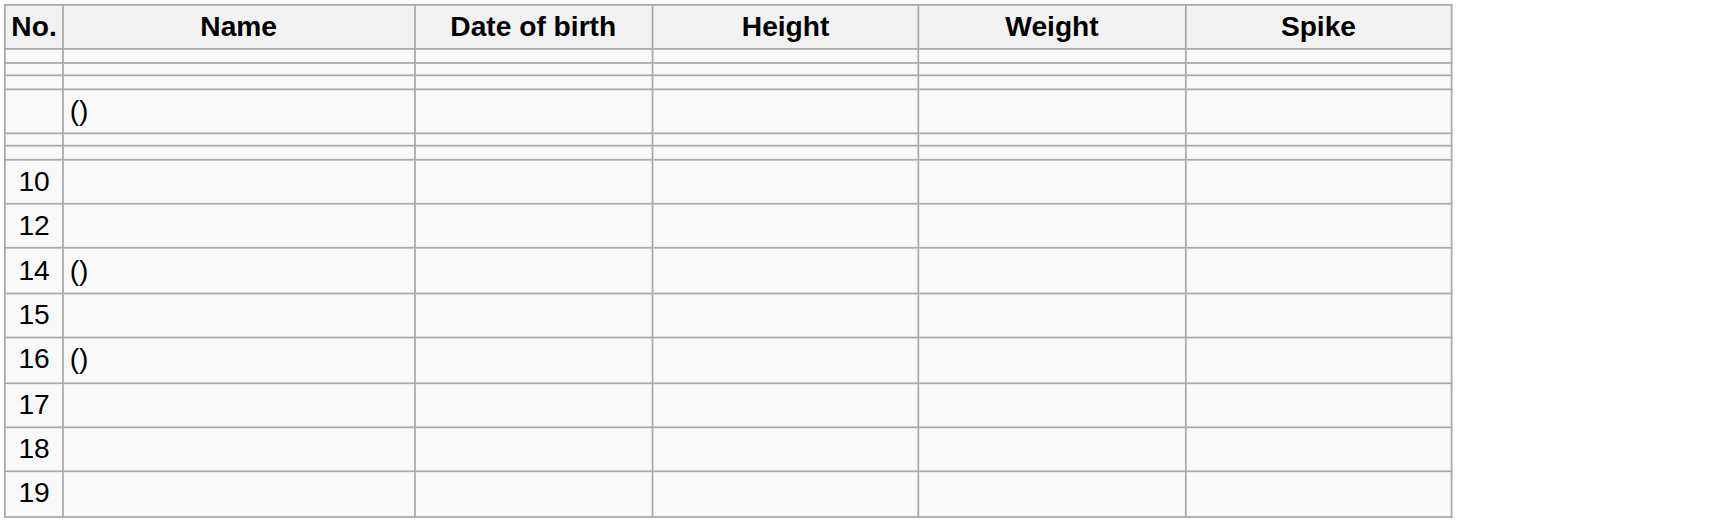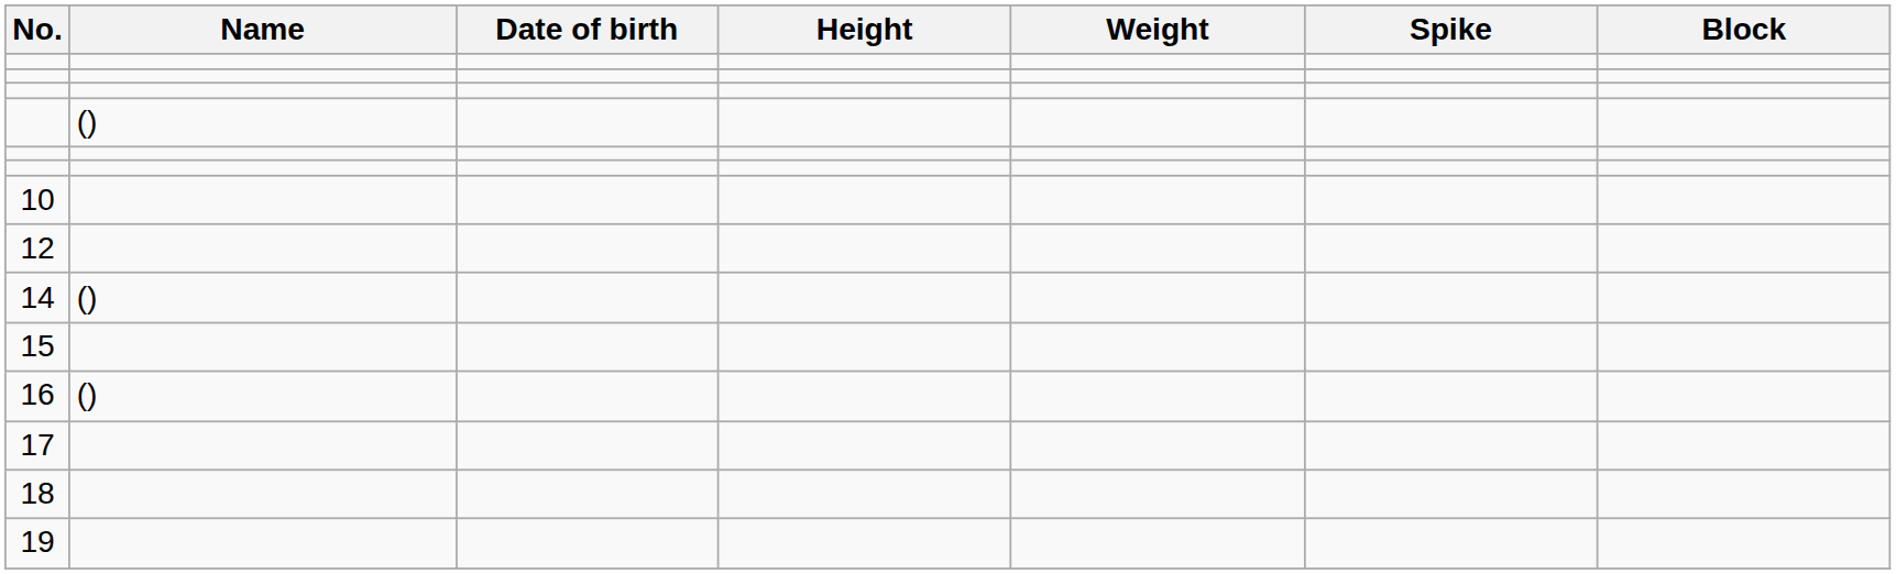+ column: Block
